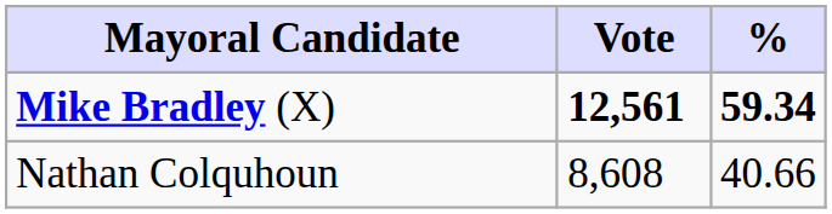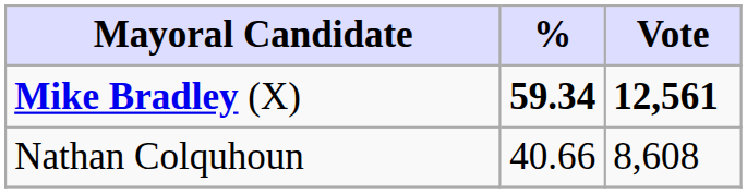columns swapped: Vote <-> %
